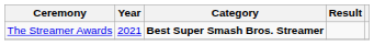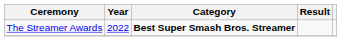The Streamer Awards | Year: 2021 -> 2022
